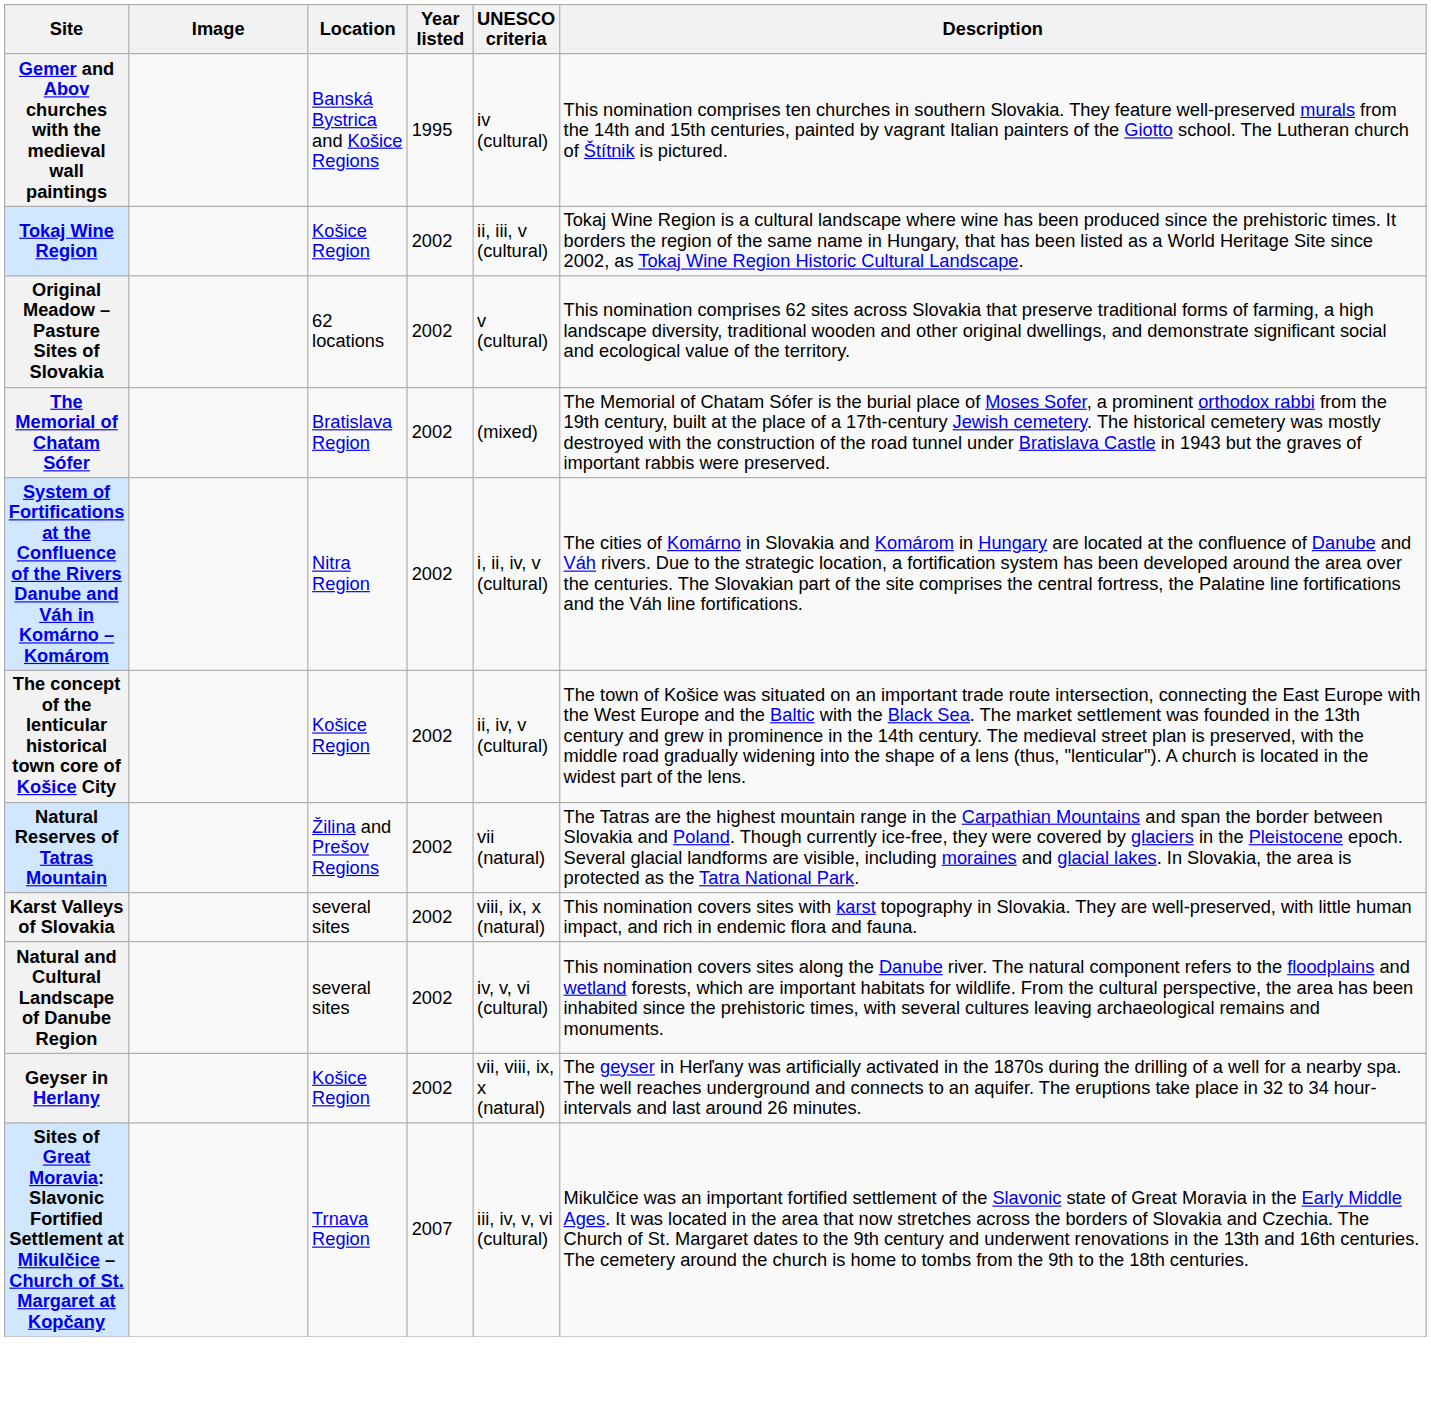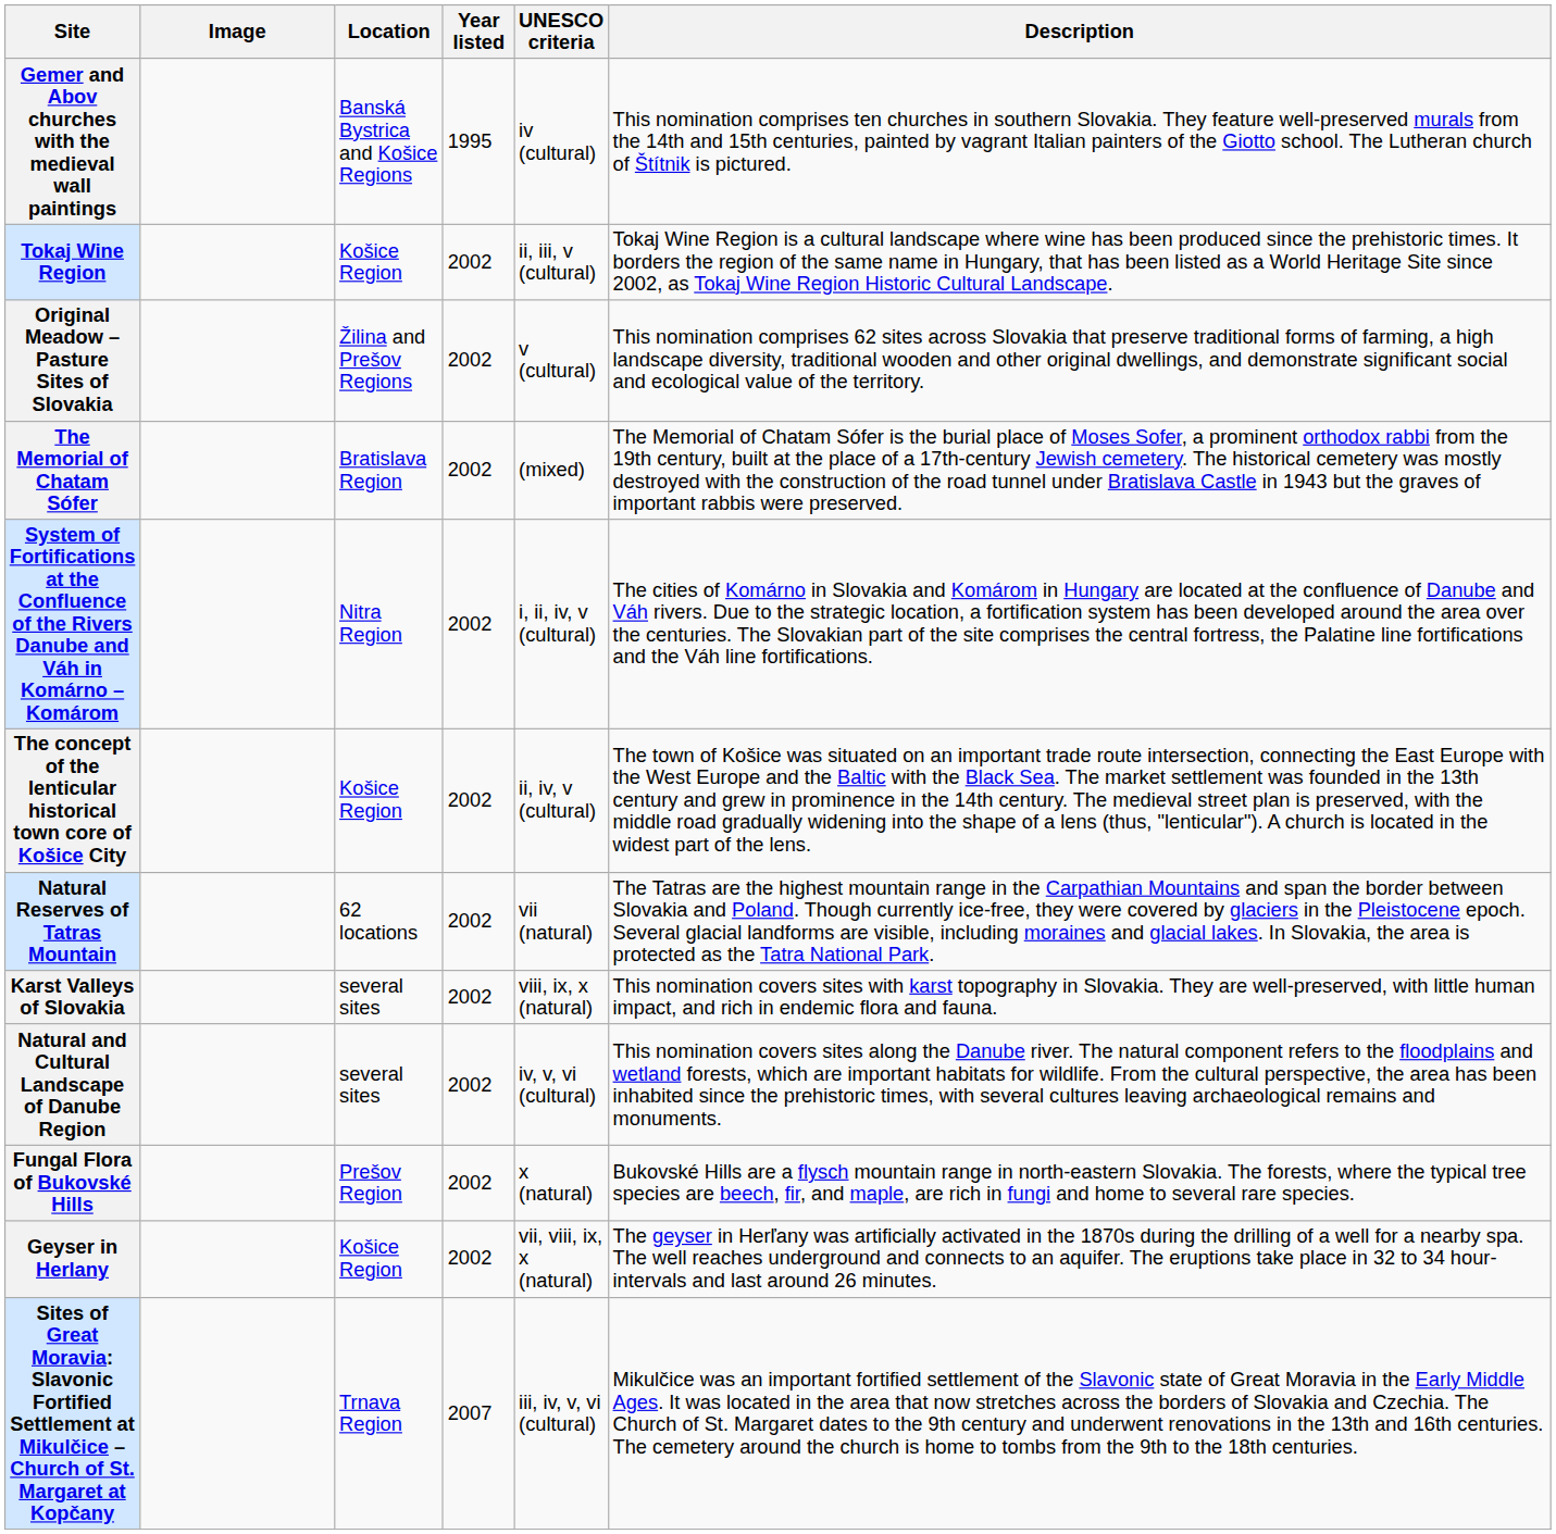Original Meadow – Pasture Sites of Slovakia | Location: 62 locations -> Žilina and Prešov Regions
Natural Reserves of Tatras Mountain | Location: Žilina and Prešov Regions -> 62 locations
+ row: Fungal Flora of Bukovské Hills | Prešov Region | 2002 | x (natural) | Bukovské Hills are a flysch mountain range in north-eastern Slovakia. The forests, where the typical tree species are beech, fir, and maple, are rich in fungi and home to several rare species.
